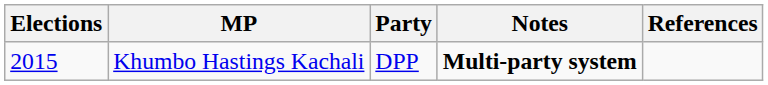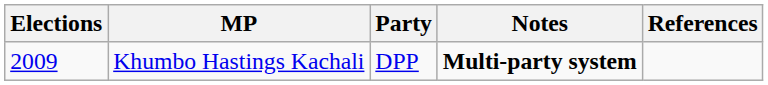Khumbo Hastings Kachali | Elections: 2015 -> 2009
